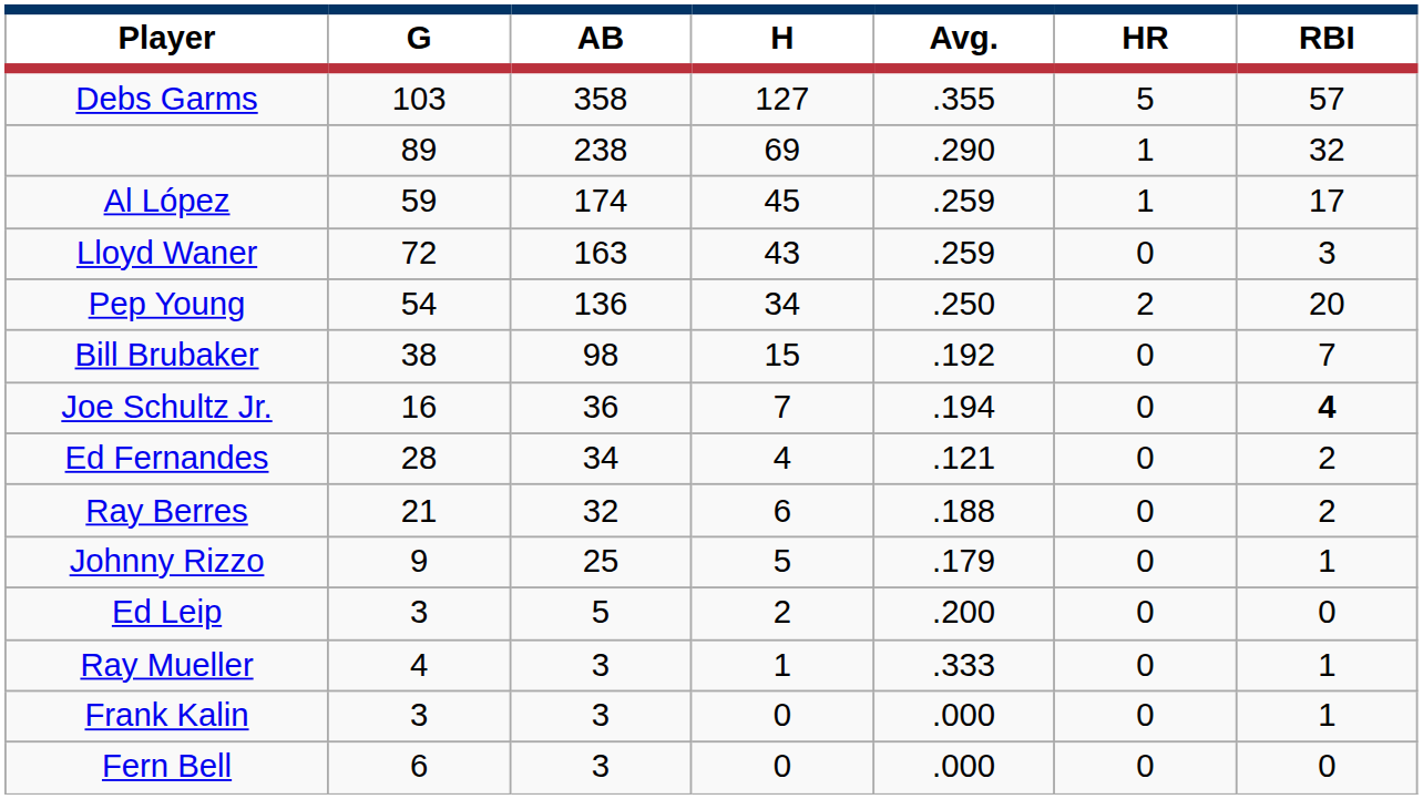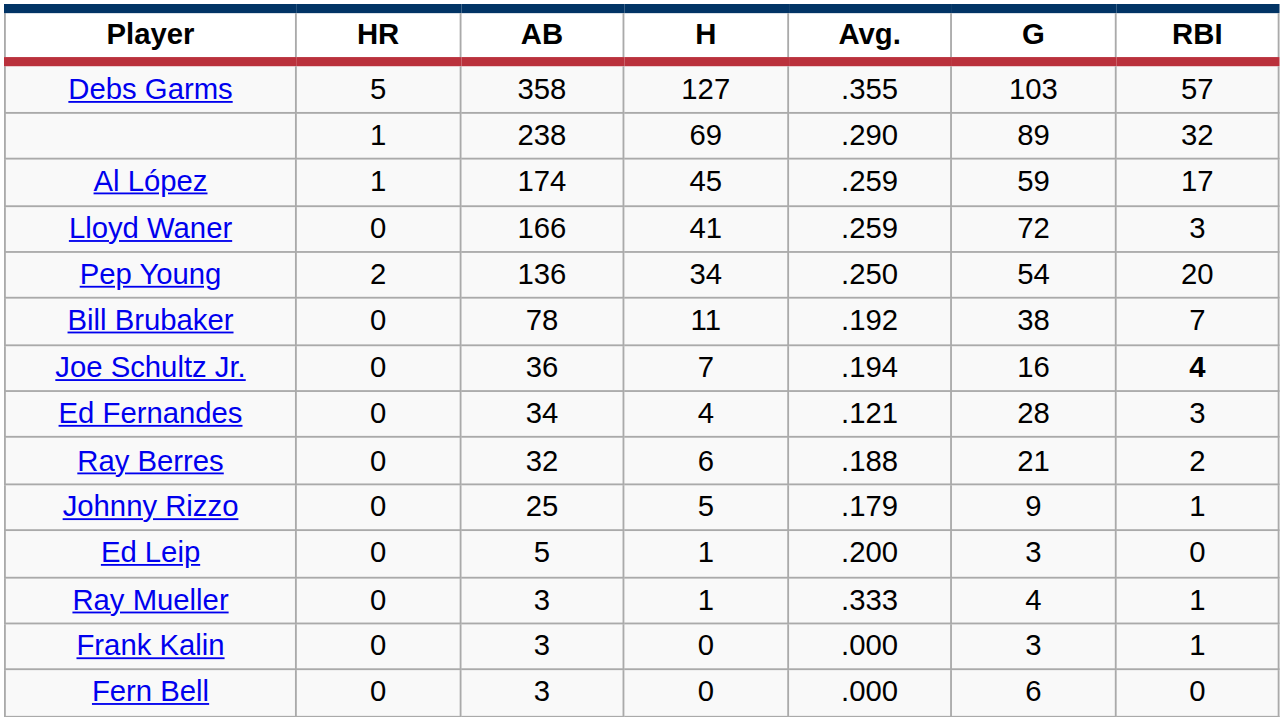columns swapped: G <-> HR
Lloyd Waner | AB: 163 -> 166
Lloyd Waner | H: 43 -> 41
Bill Brubaker | AB: 98 -> 78
Bill Brubaker | H: 15 -> 11
Ed Fernandes | RBI: 2 -> 3
Ed Leip | H: 2 -> 1
